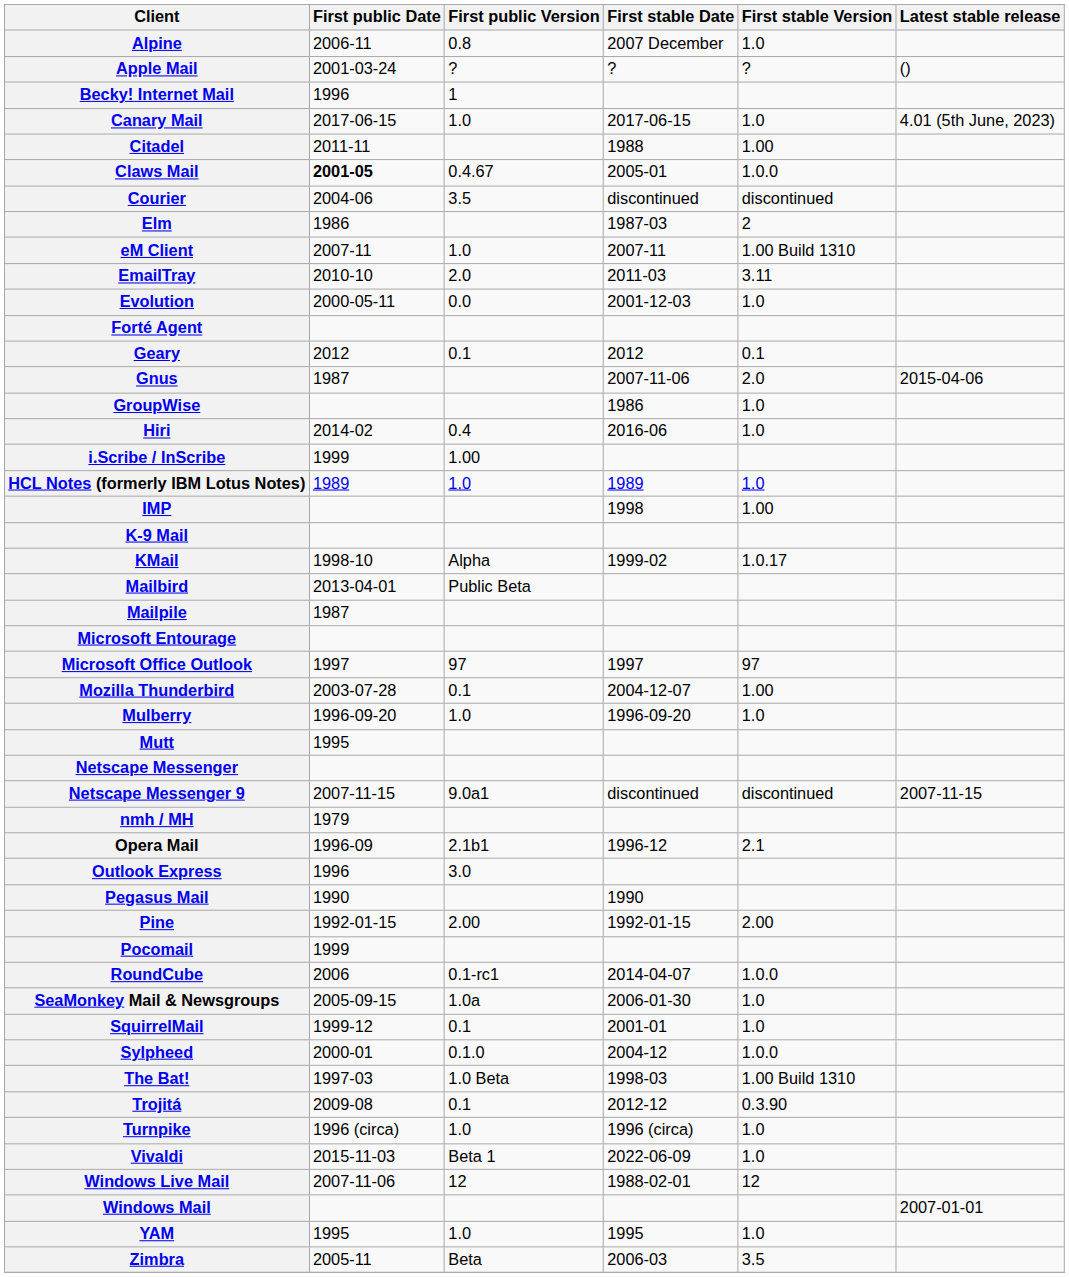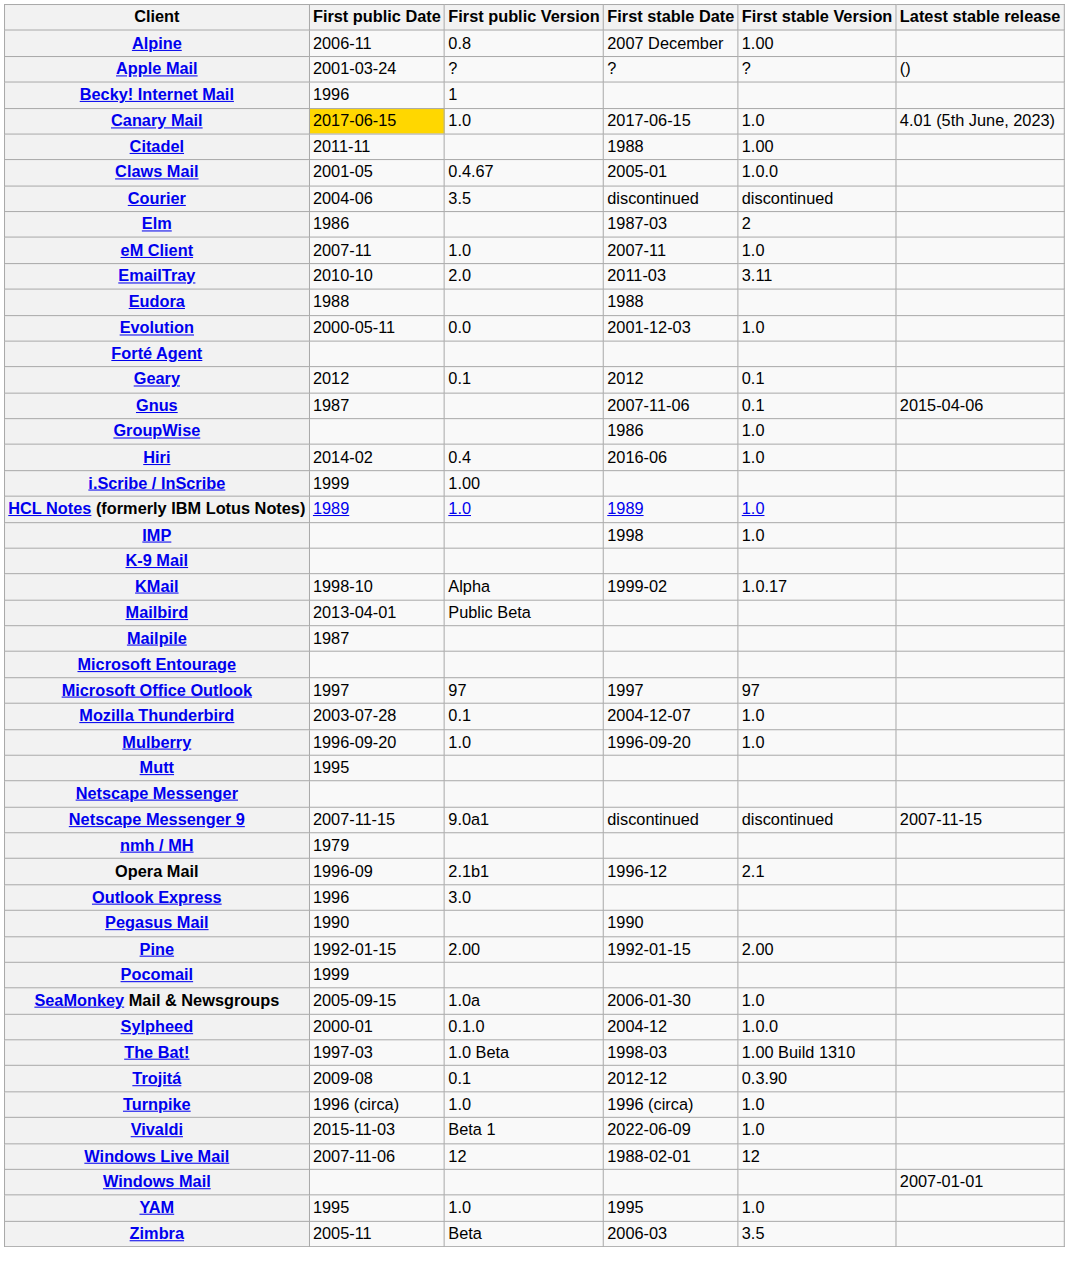Alpine | First stable Version: 1.0 -> 1.00
Canary Mail | First public Date: no background -> gold background
Claws Mail | First public Date: bold -> normal
eM Client | First stable Version: 1.00 Build 1310 -> 1.0
+ row: Eudora | 1988 | 1988
Gnus | First stable Version: 2.0 -> 0.1
IMP | First stable Version: 1.00 -> 1.0
Mozilla Thunderbird | First stable Version: 1.00 -> 1.0
- row: RoundCube | 2006 | 0.1-rc1 | 2014-04-07 | 1.0.0
- row: SquirrelMail | 1999-12 | 0.1 | 2001-01 | 1.0
